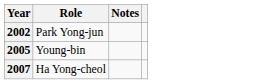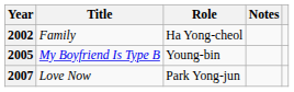+ column: Title | Family | My Boyfriend Is Type B | Love Now
2002 | Role: Park Yong-jun -> Ha Yong-cheol
2007 | Role: Ha Yong-cheol -> Park Yong-jun
